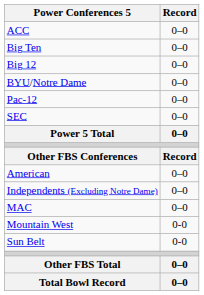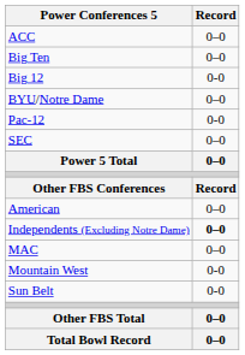Big 12 | Record: 0–0 -> 0-0
Pac-12 | Record: 0–0 -> 0-0
Independents (Excluding Notre Dame) | Record: normal -> bold
